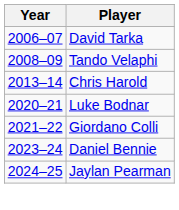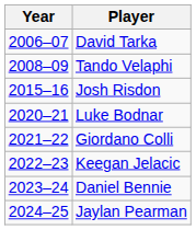- row: 2013–14 | Chris Harold
+ row: 2015–16 | Josh Risdon
+ row: 2022–23 | Keegan Jelacic
